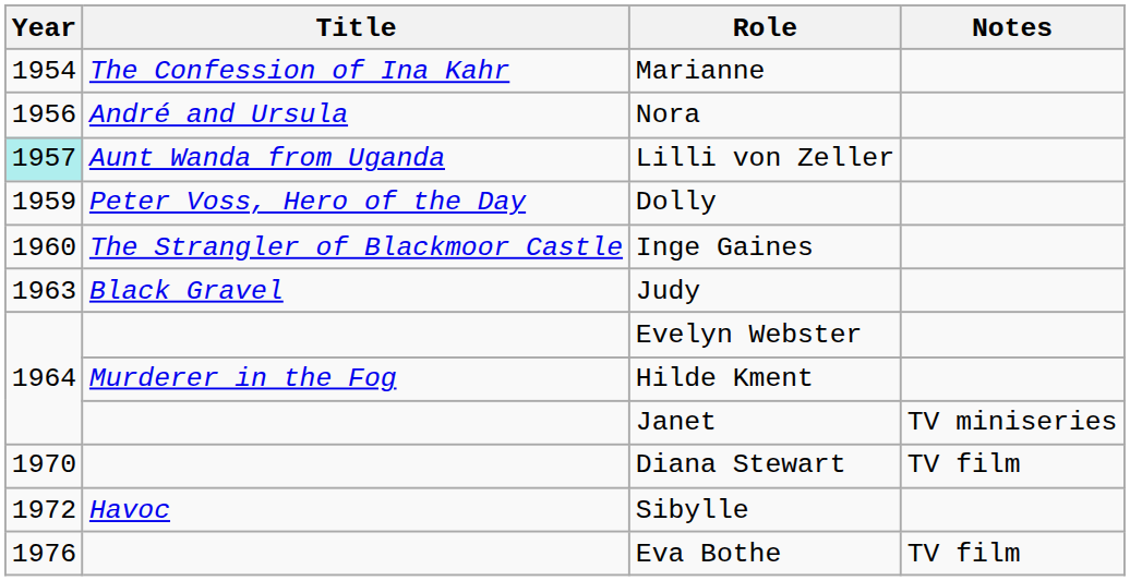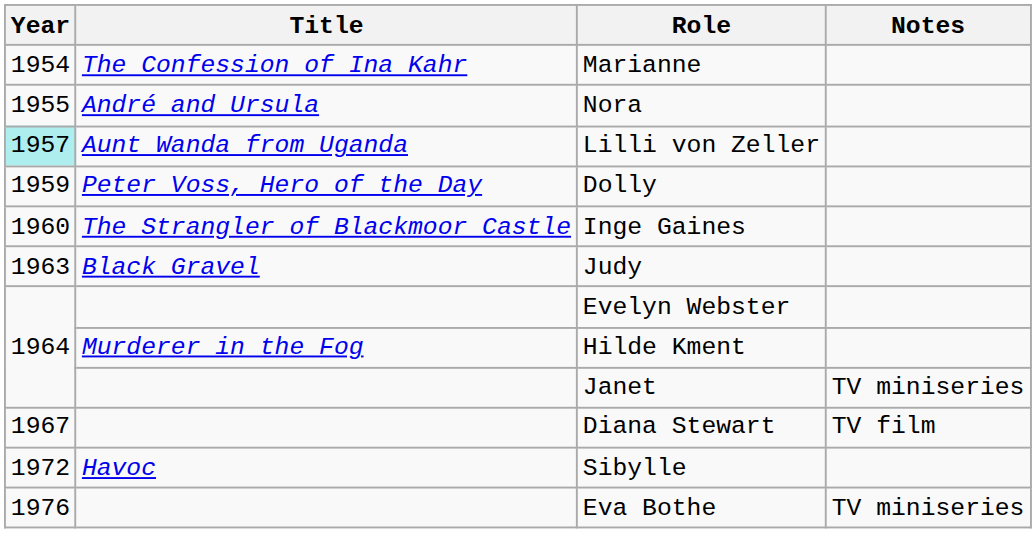Nora | Year: 1956 -> 1955
Diana Stewart | Year: 1970 -> 1967
Eva Bothe | Notes: TV film -> TV miniseries
